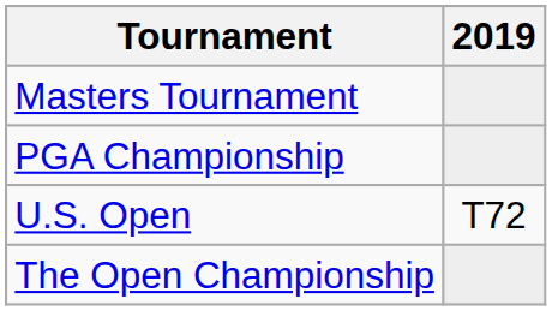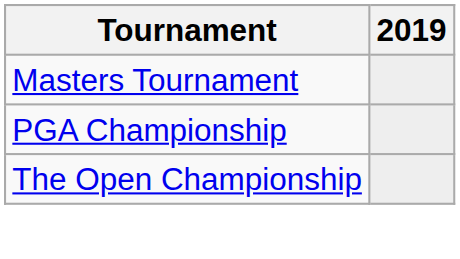- row: U.S. Open | T72
